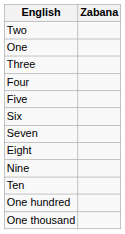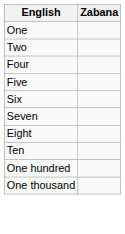rows swapped: One <-> Two
- row: Three
- row: Nine
